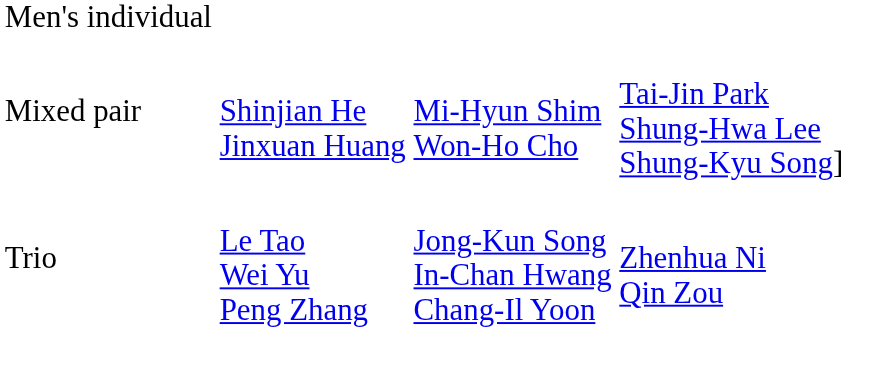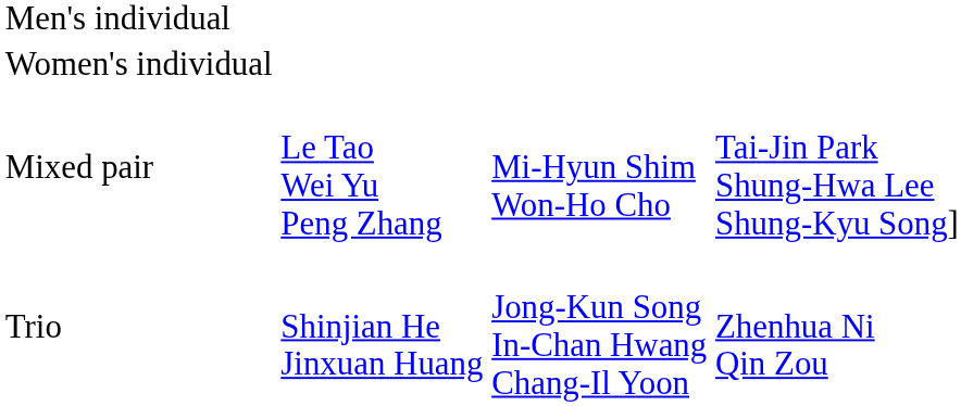+ row: Women's individual
Mixed pair | column 2: Shinjian He Jinxuan Huang -> Le Tao Wei Yu Peng Zhang
Trio | column 2: Le Tao Wei Yu Peng Zhang -> Shinjian He Jinxuan Huang
